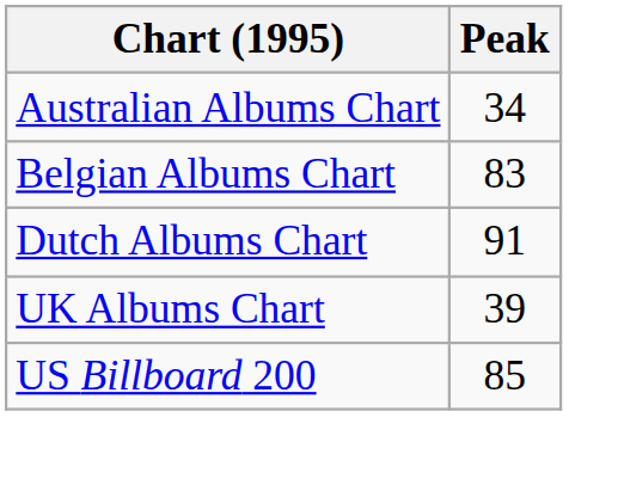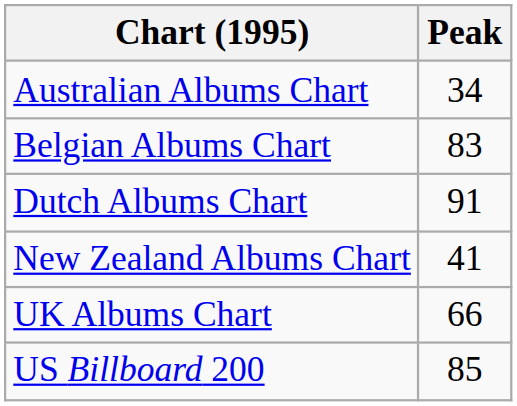+ row: New Zealand Albums Chart | 41
UK Albums Chart | Peak: 39 -> 66
